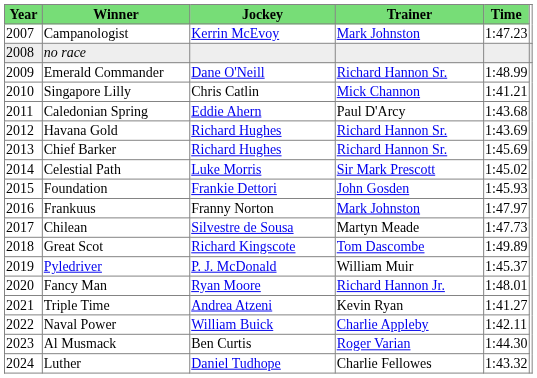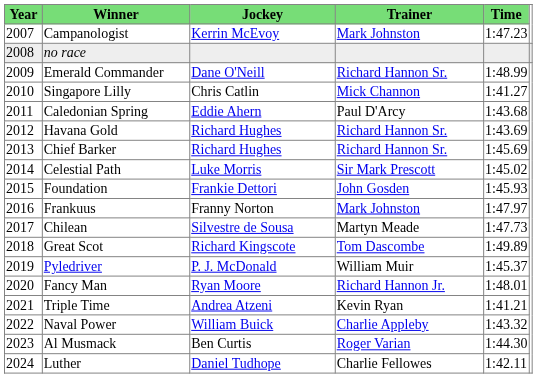Singapore Lilly | Time: 1:41.21 -> 1:41.27
Triple Time | Time: 1:41.27 -> 1:41.21
Naval Power | Time: 1:42.11 -> 1:43.32
Luther | Time: 1:43.32 -> 1:42.11
